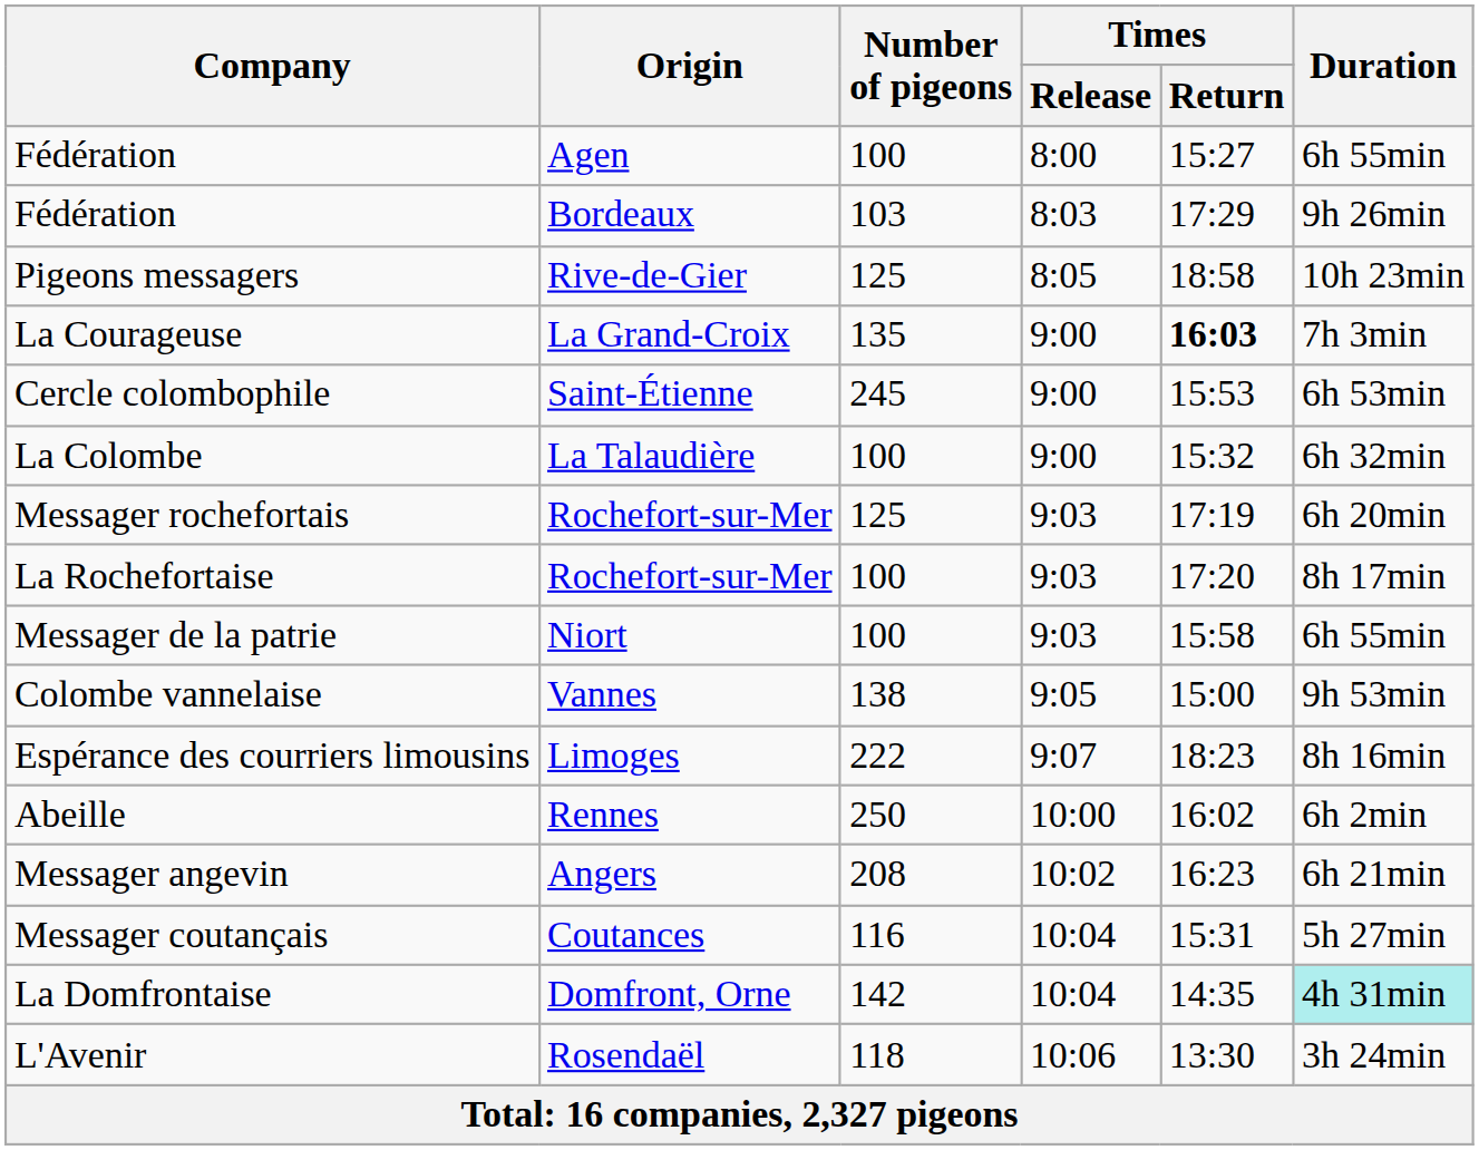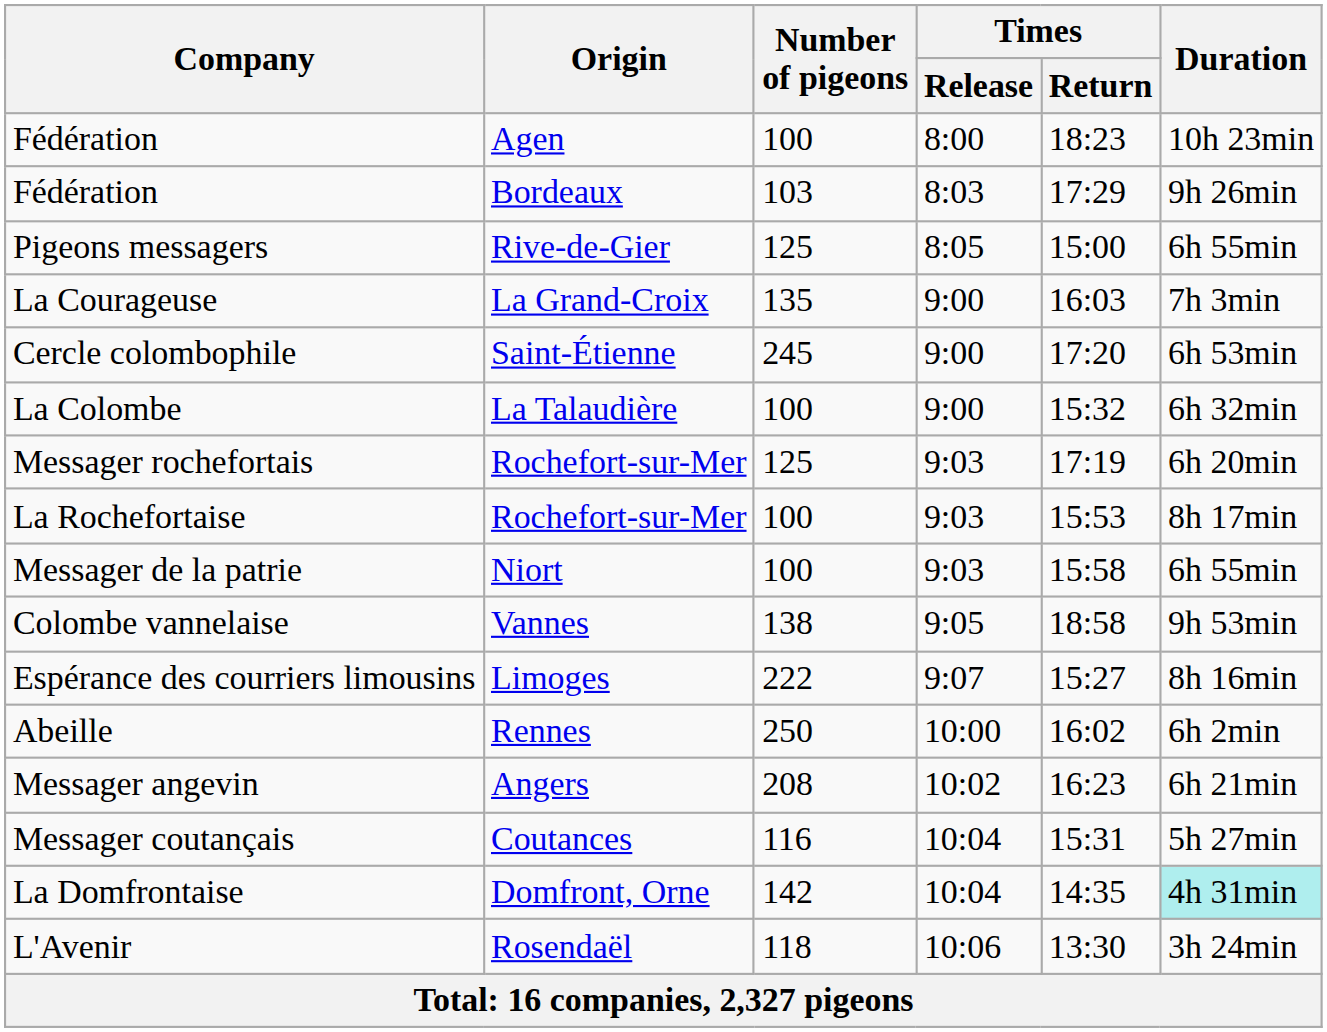Fédération / Agen | Times / Return: 15:27 -> 18:23
Fédération / Agen | Duration: 6h 55min -> 10h 23min
Pigeons messagers | Times / Return: 18:58 -> 15:00
Pigeons messagers | Duration: 10h 23min -> 6h 55min
La Courageuse | Times / Return: bold -> normal
Cercle colombophile | Times / Return: 15:53 -> 17:20
La Rochefortaise | Times / Return: 17:20 -> 15:53
Colombe vannelaise | Times / Return: 15:00 -> 18:58
Espérance des courriers limousins | Times / Return: 18:23 -> 15:27
